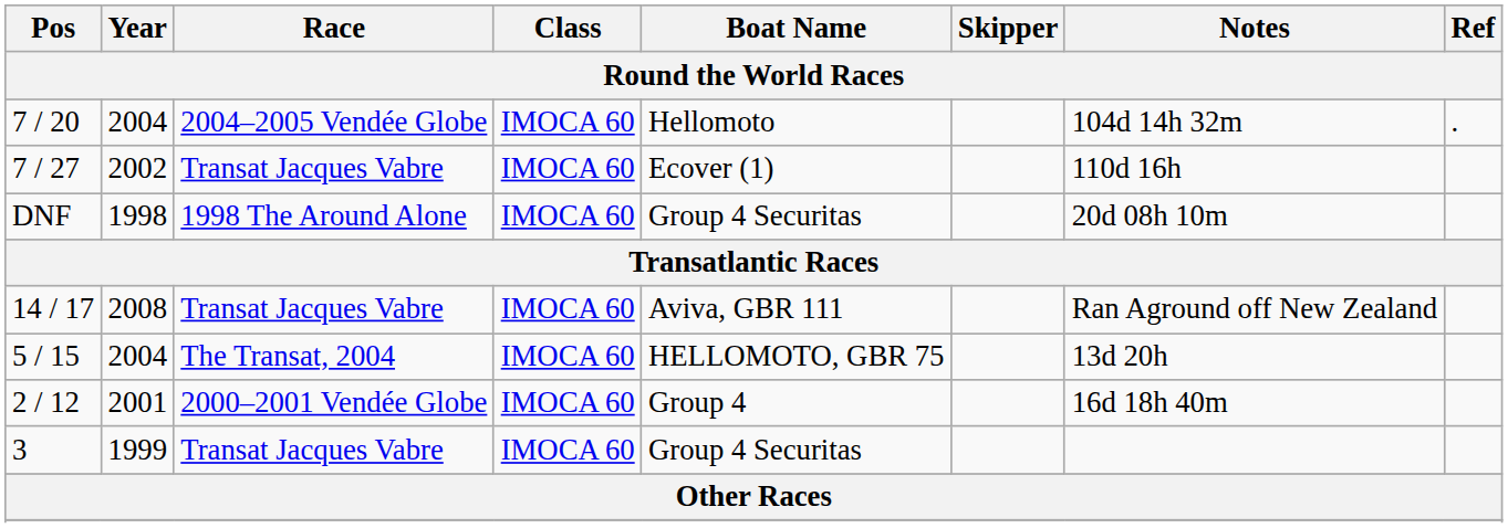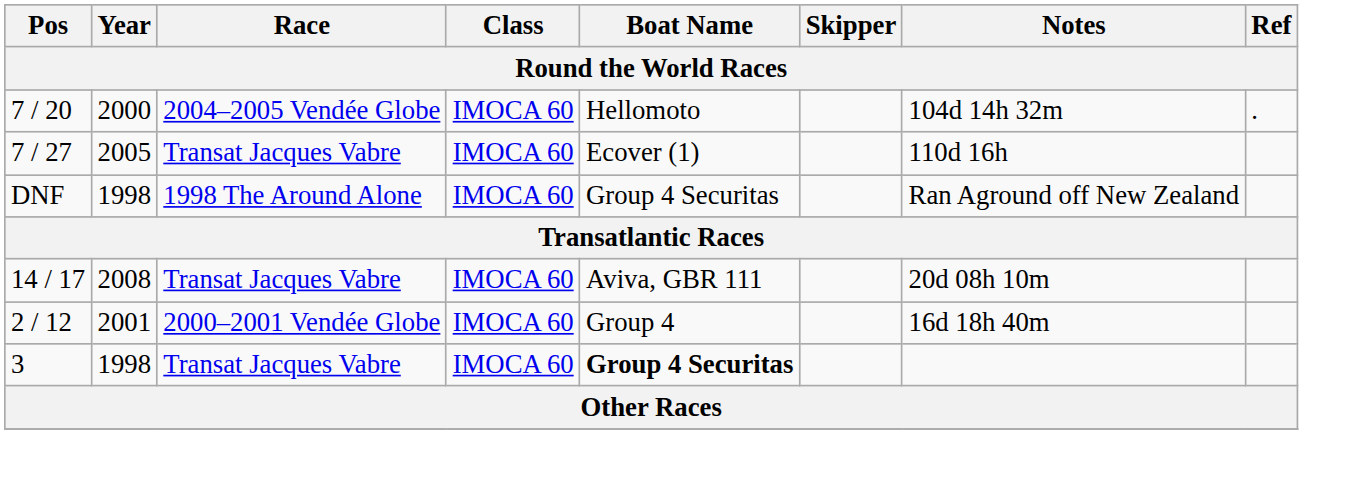7 / 20 | Year: 2004 -> 2000
7 / 27 | Year: 2002 -> 2005
DNF | Notes: 20d 08h 10m -> Ran Aground off New Zealand
14 / 17 | Notes: Ran Aground off New Zealand -> 20d 08h 10m
- row: 5 / 15 | 2004 | The Transat, 2004 | IMOCA 60 | HELLOMOTO, GBR 75 | 13d 20h
3 | Year: 1999 -> 1998
3 | Boat Name: normal -> bold
